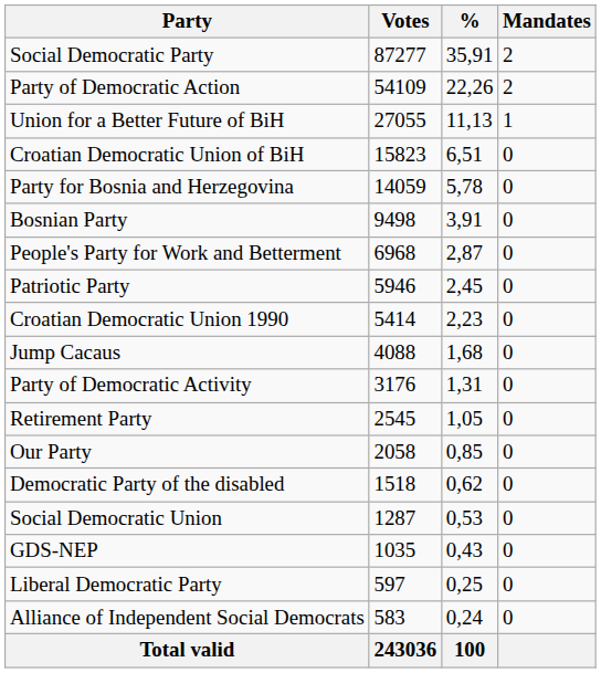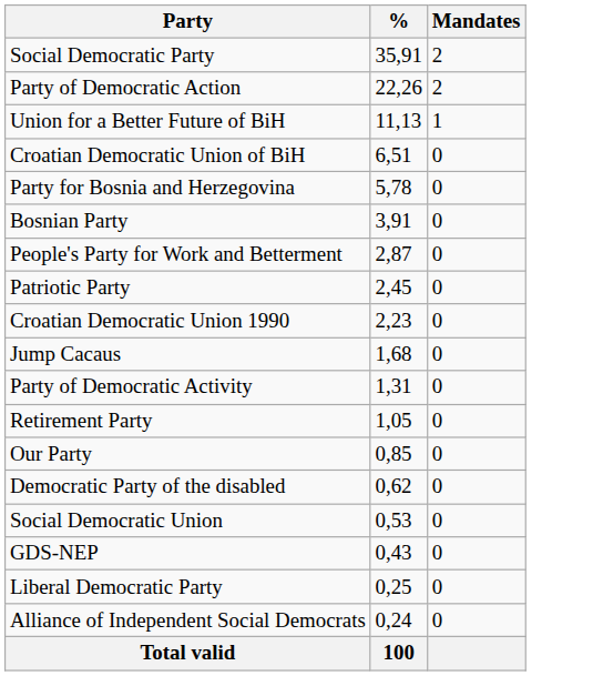- column: Votes | 87277 | 54109 | 27055 | 15823 | 14059 | 9498 | 6968 | 5946 | 5414 | 4088 | 3176 | 2545 | 2058 | 1518 | 1287 | 1035 | 597 | 583 | 243036
